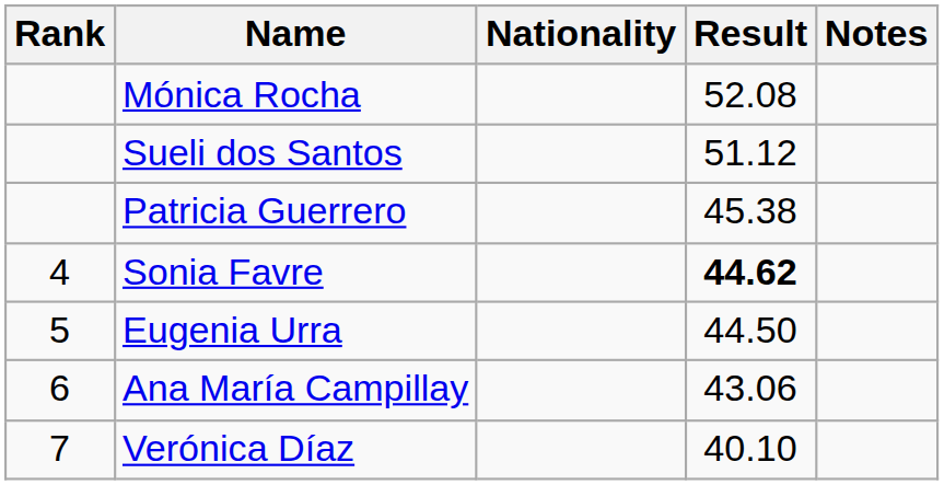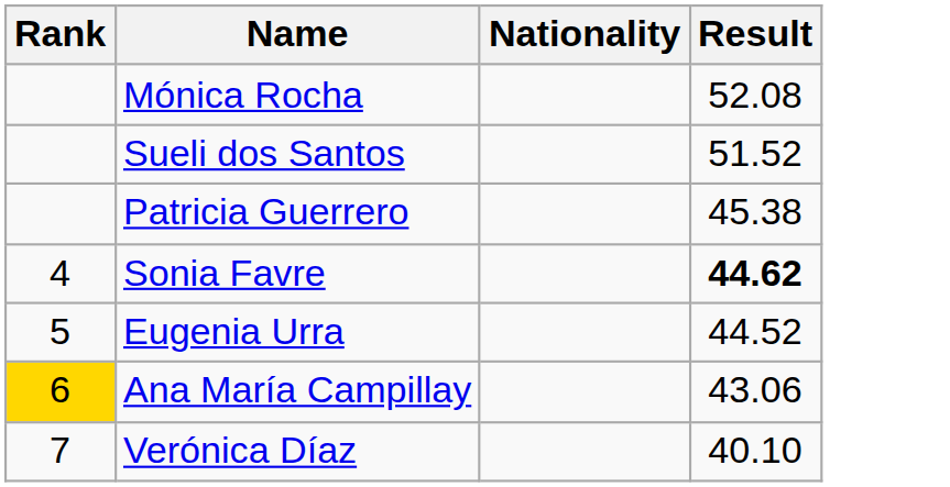- column: Notes
Sueli dos Santos | Result: 51.12 -> 51.52
Eugenia Urra | Result: 44.50 -> 44.52
Ana María Campillay | Rank: no background -> gold background
